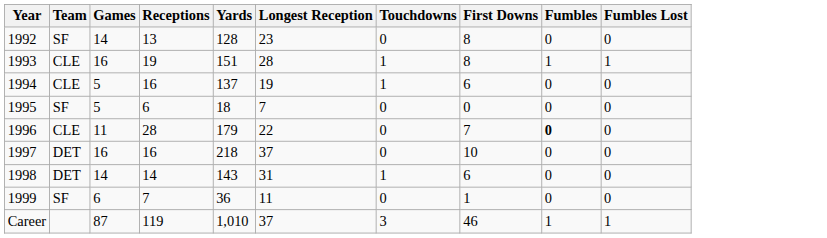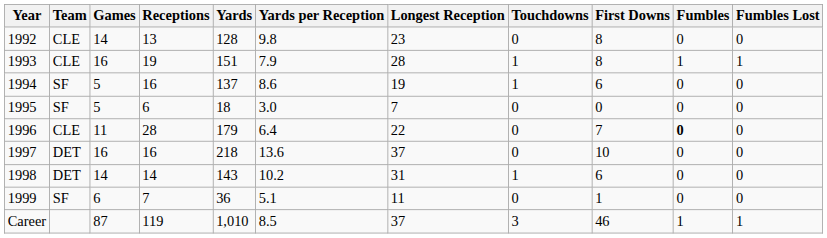+ column: Yards per Reception | 9.8 | 7.9 | 8.6 | 3.0 | 6.4 | 13.6 | 10.2 | 5.1 | 8.5
1992 | Team: SF -> CLE
1994 | Team: CLE -> SF
